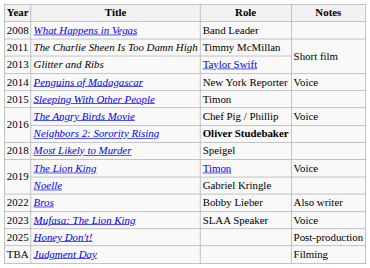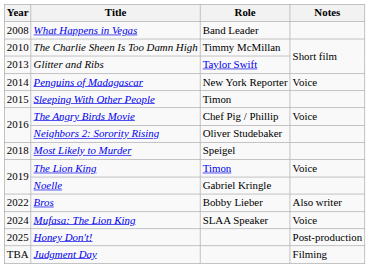The Charlie Sheen Is Too Damn High | Year: 2011 -> 2010
Neighbors 2: Sorority Rising | Role: bold -> normal
Mufasa: The Lion King | Year: 2023 -> 2024
